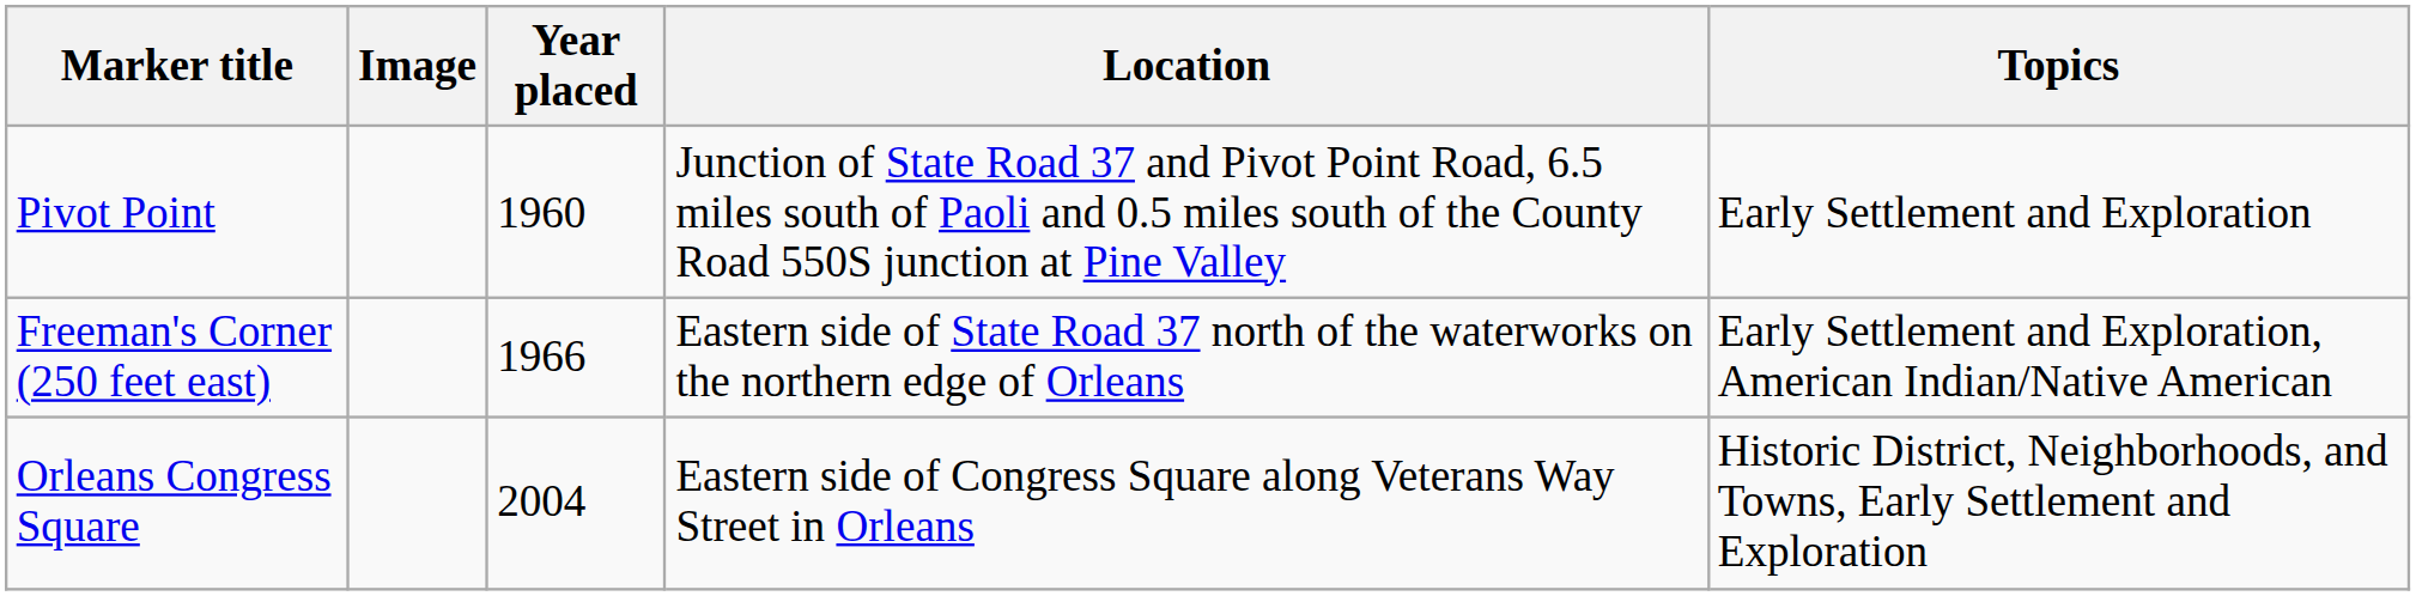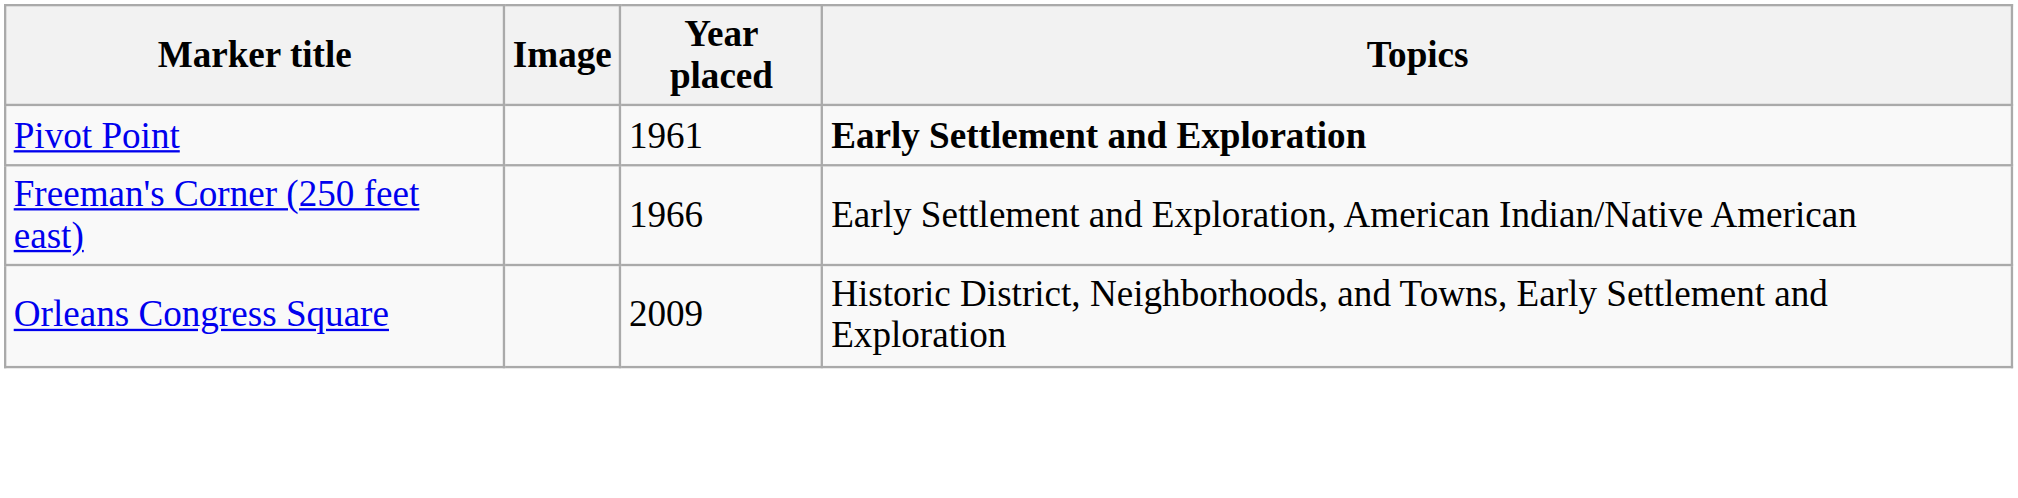- column: Location | Junction of State Road 37 and Pivot Point Road, 6.5 miles south of Paoli and 0.5 miles south of the County Road 550S junction at Pine Valley | Eastern side of State Road 37 north of the waterworks on the northern edge of Orleans | Eastern side of Congress Square along Veterans Way Street in Orleans
Pivot Point | Year placed: 1960 -> 1961
Pivot Point | Topics: normal -> bold
Orleans Congress Square | Year placed: 2004 -> 2009
